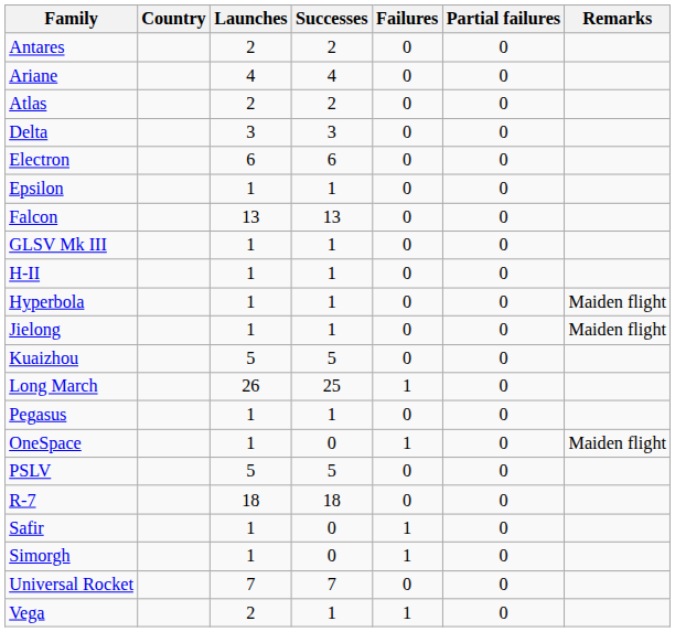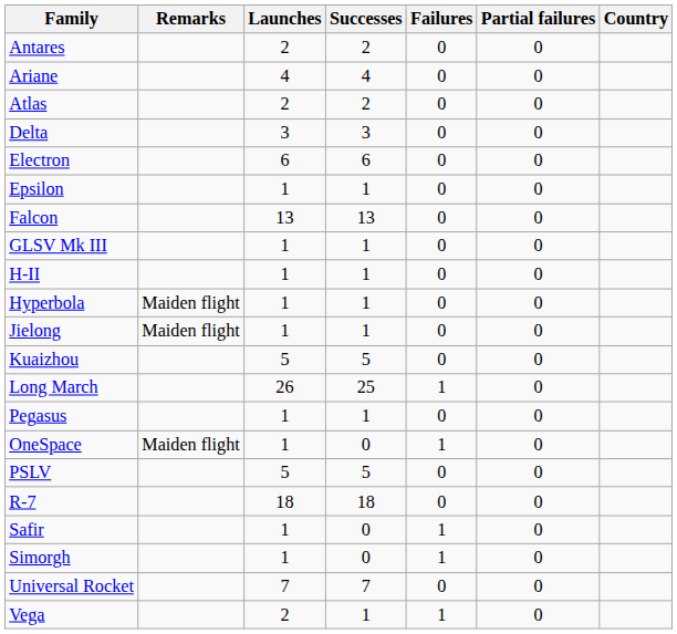columns swapped: Country <-> Remarks
